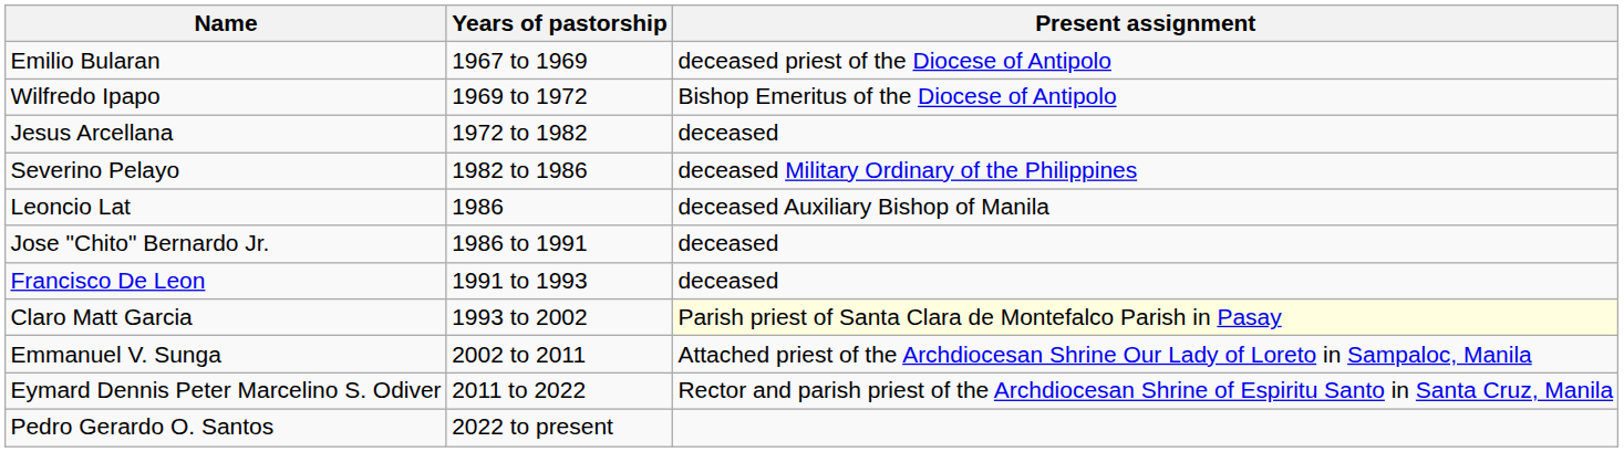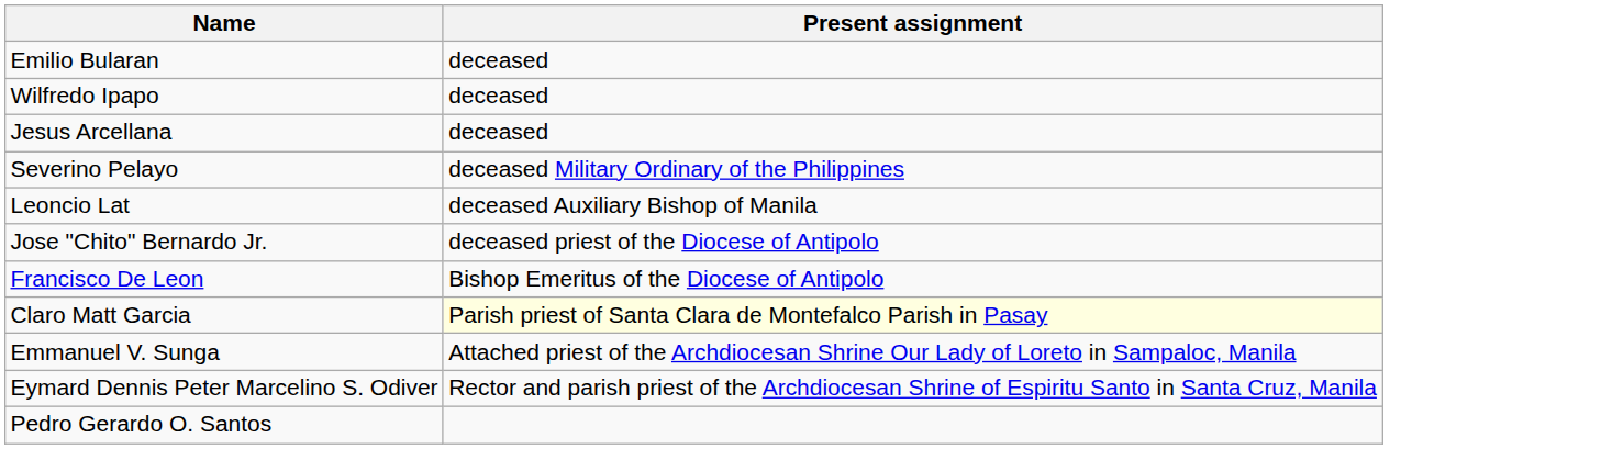- column: Years of pastorship | 1967 to 1969 | 1969 to 1972 | 1972 to 1982 | 1982 to 1986 | 1986 | 1986 to 1991 | 1991 to 1993 | 1993 to 2002 | 2002 to 2011 | 2011 to 2022 | 2022 to present
Emilio Bularan | Present assignment: deceased priest of the Diocese of Antipolo -> deceased
Wilfredo Ipapo | Present assignment: Bishop Emeritus of the Diocese of Antipolo -> deceased
Jose "Chito" Bernardo Jr. | Present assignment: deceased -> deceased priest of the Diocese of Antipolo
Francisco De Leon | Present assignment: deceased -> Bishop Emeritus of the Diocese of Antipolo
